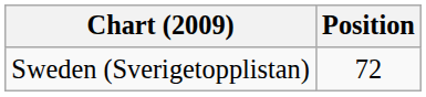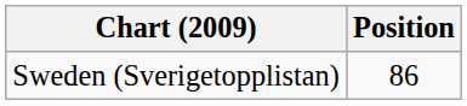Sweden (Sverigetopplistan) | Position: 72 -> 86
